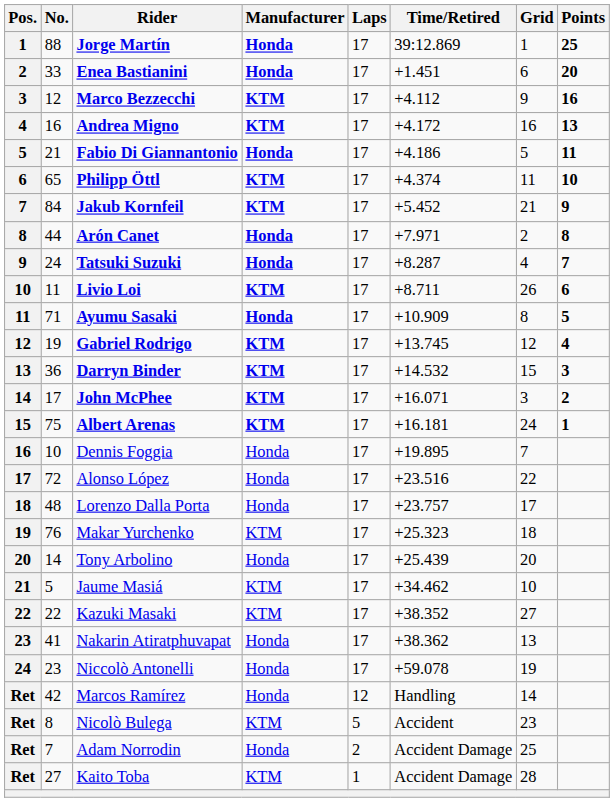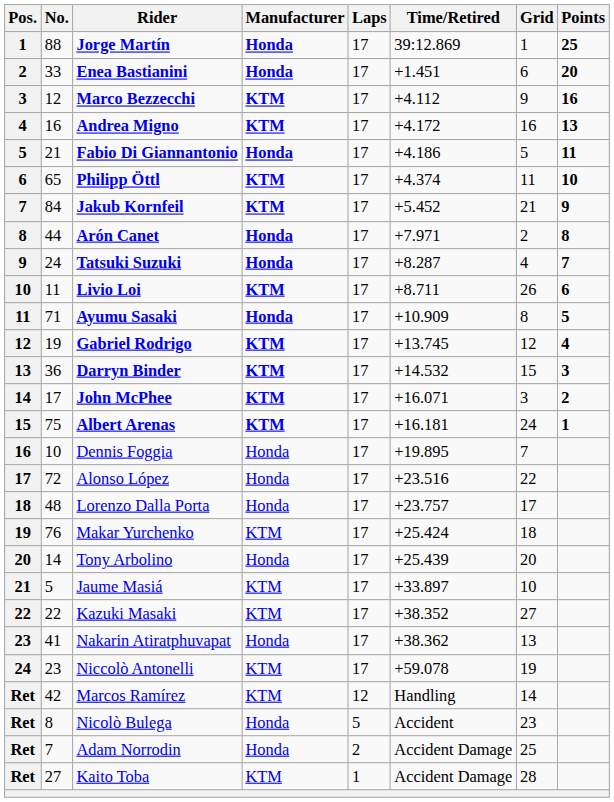Makar Yurchenko | Time/Retired: +25.323 -> +25.424
Jaume Masiá | Time/Retired: +34.462 -> +33.897
Niccolò Antonelli | Manufacturer: Honda -> KTM
Marcos Ramírez | Manufacturer: Honda -> KTM
Nicolò Bulega | Manufacturer: KTM -> Honda
